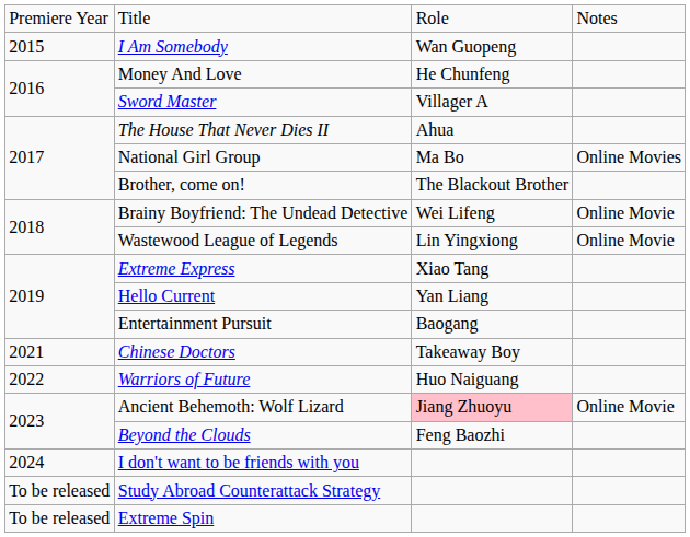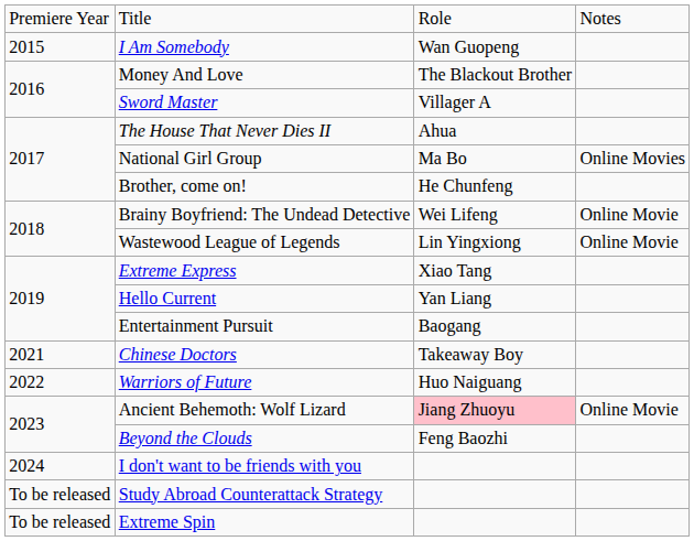Money And Love | column 3: He Chunfeng -> The Blackout Brother
Brother, come on! | column 3: The Blackout Brother -> He Chunfeng
